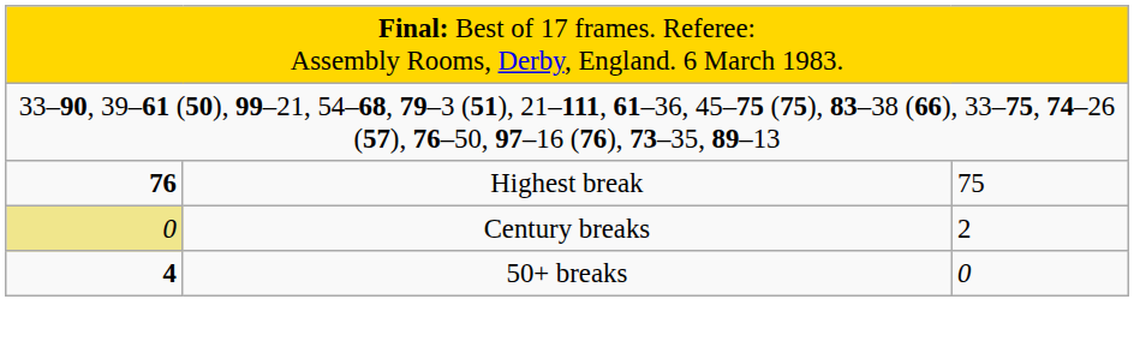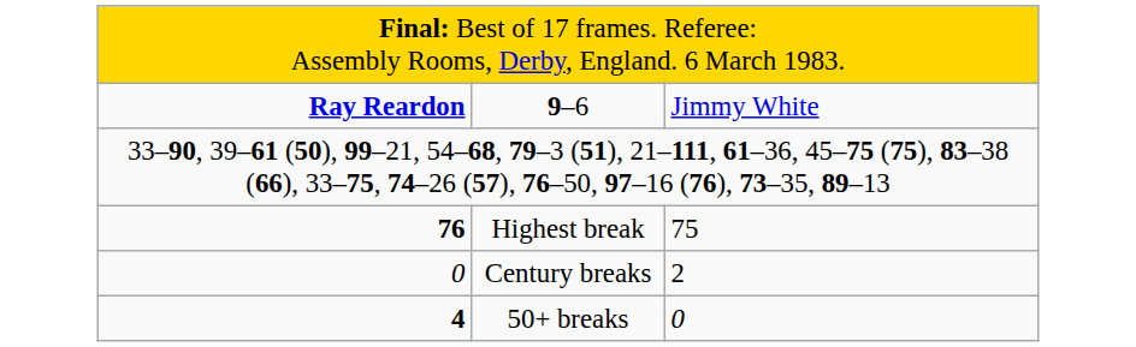+ row: Ray Reardon | 9–6 | Jimmy White
Century breaks | column 1: khaki background -> no background
